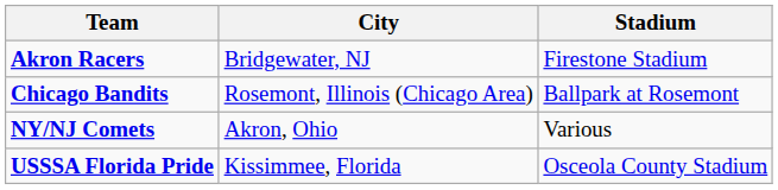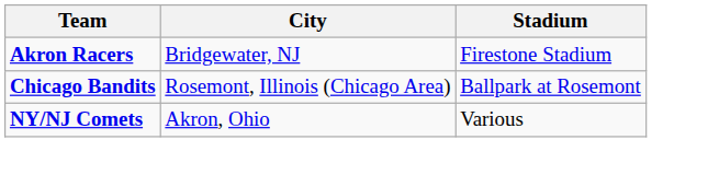- row: USSSA Florida Pride | Kissimmee, Florida | Osceola County Stadium
